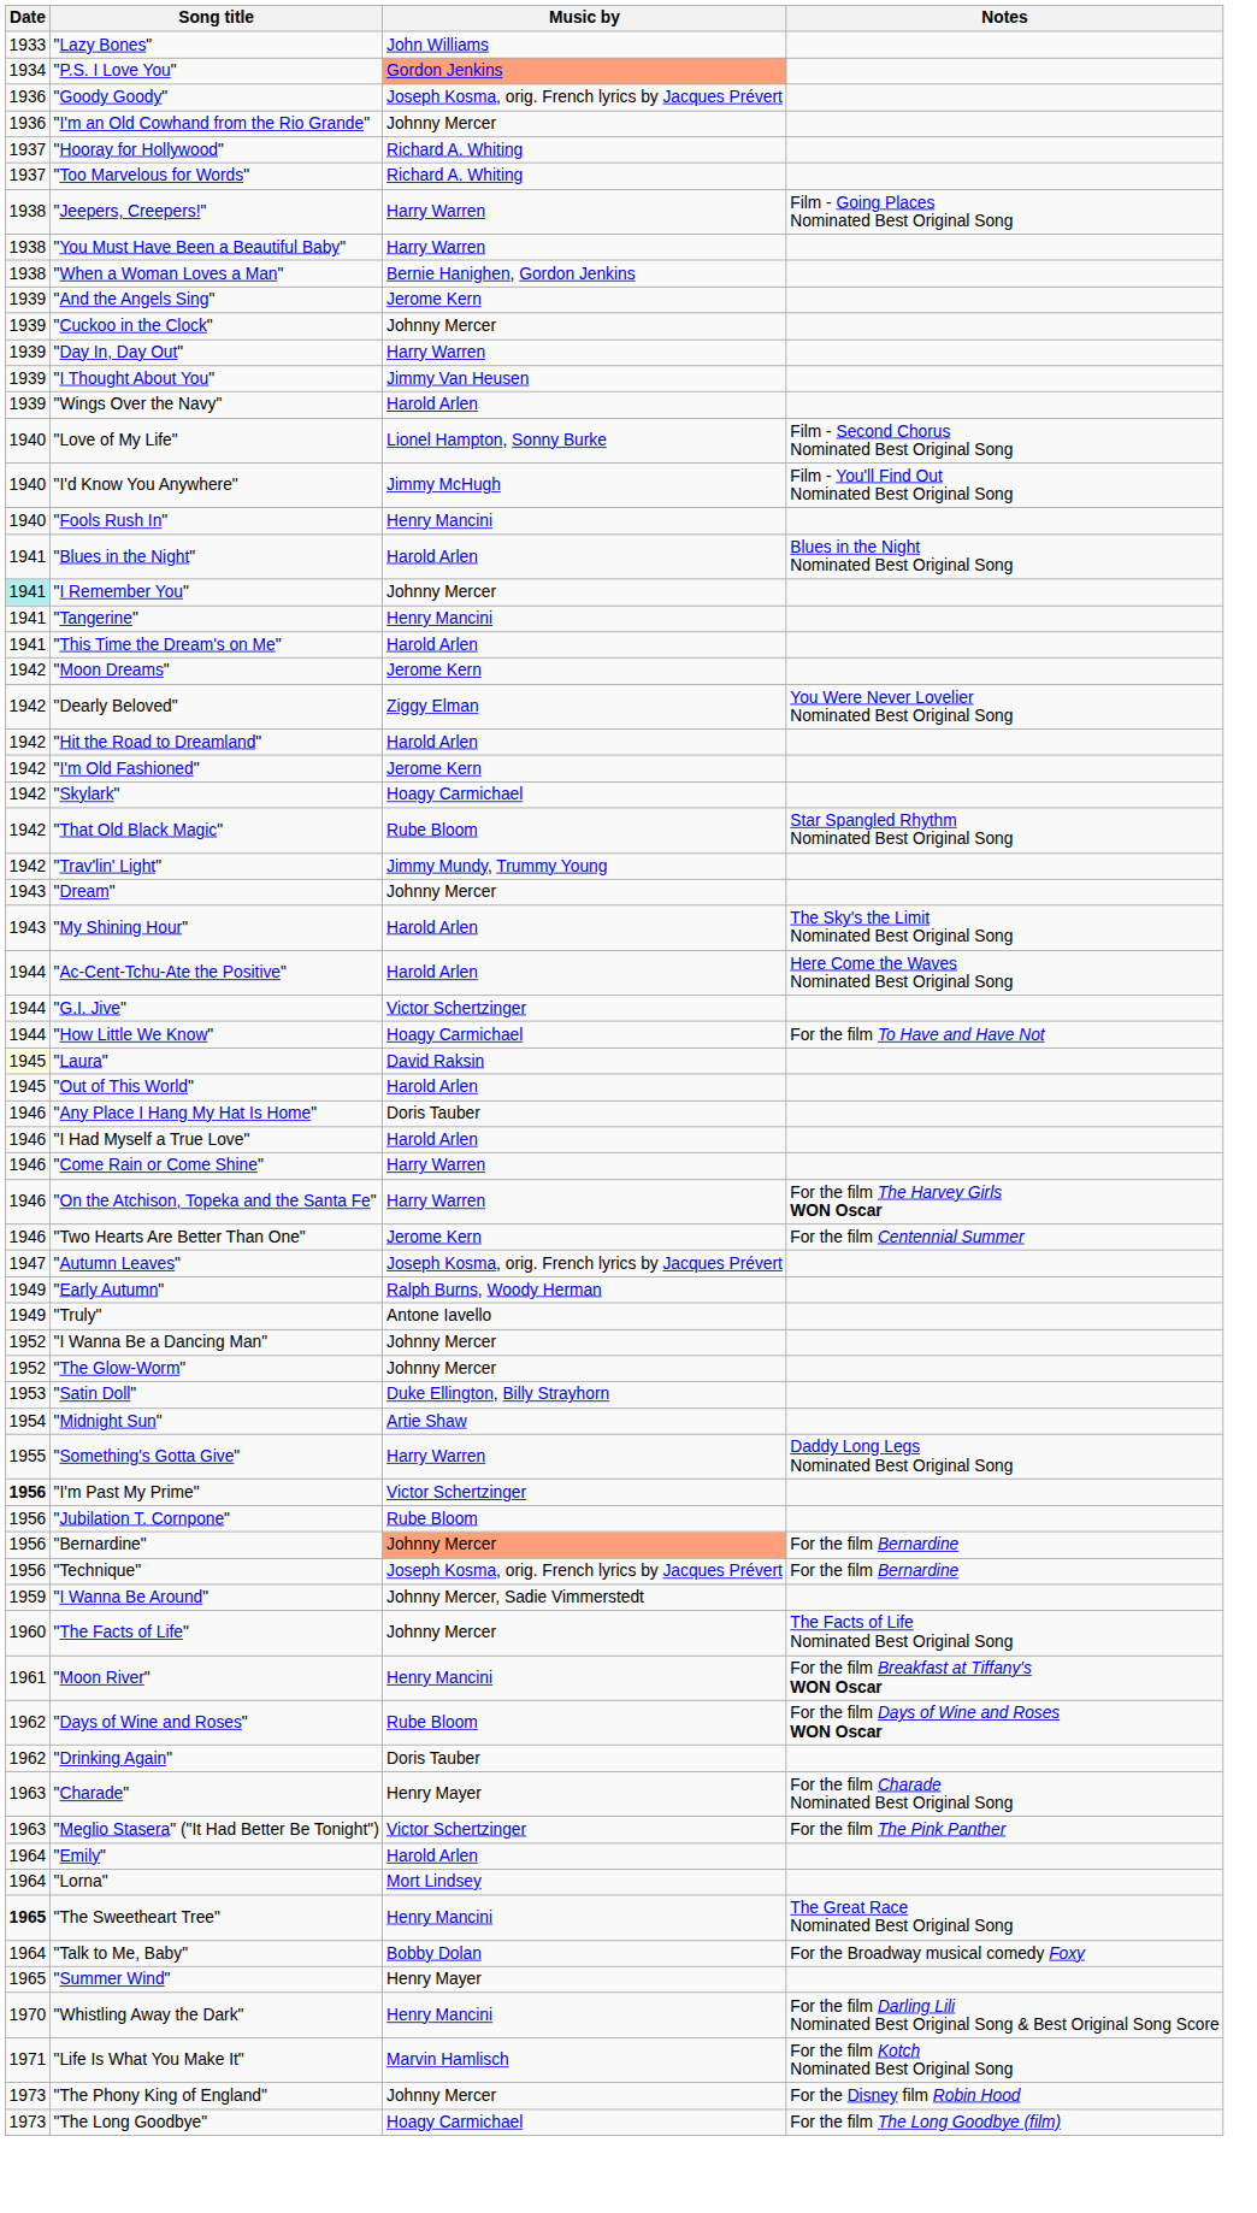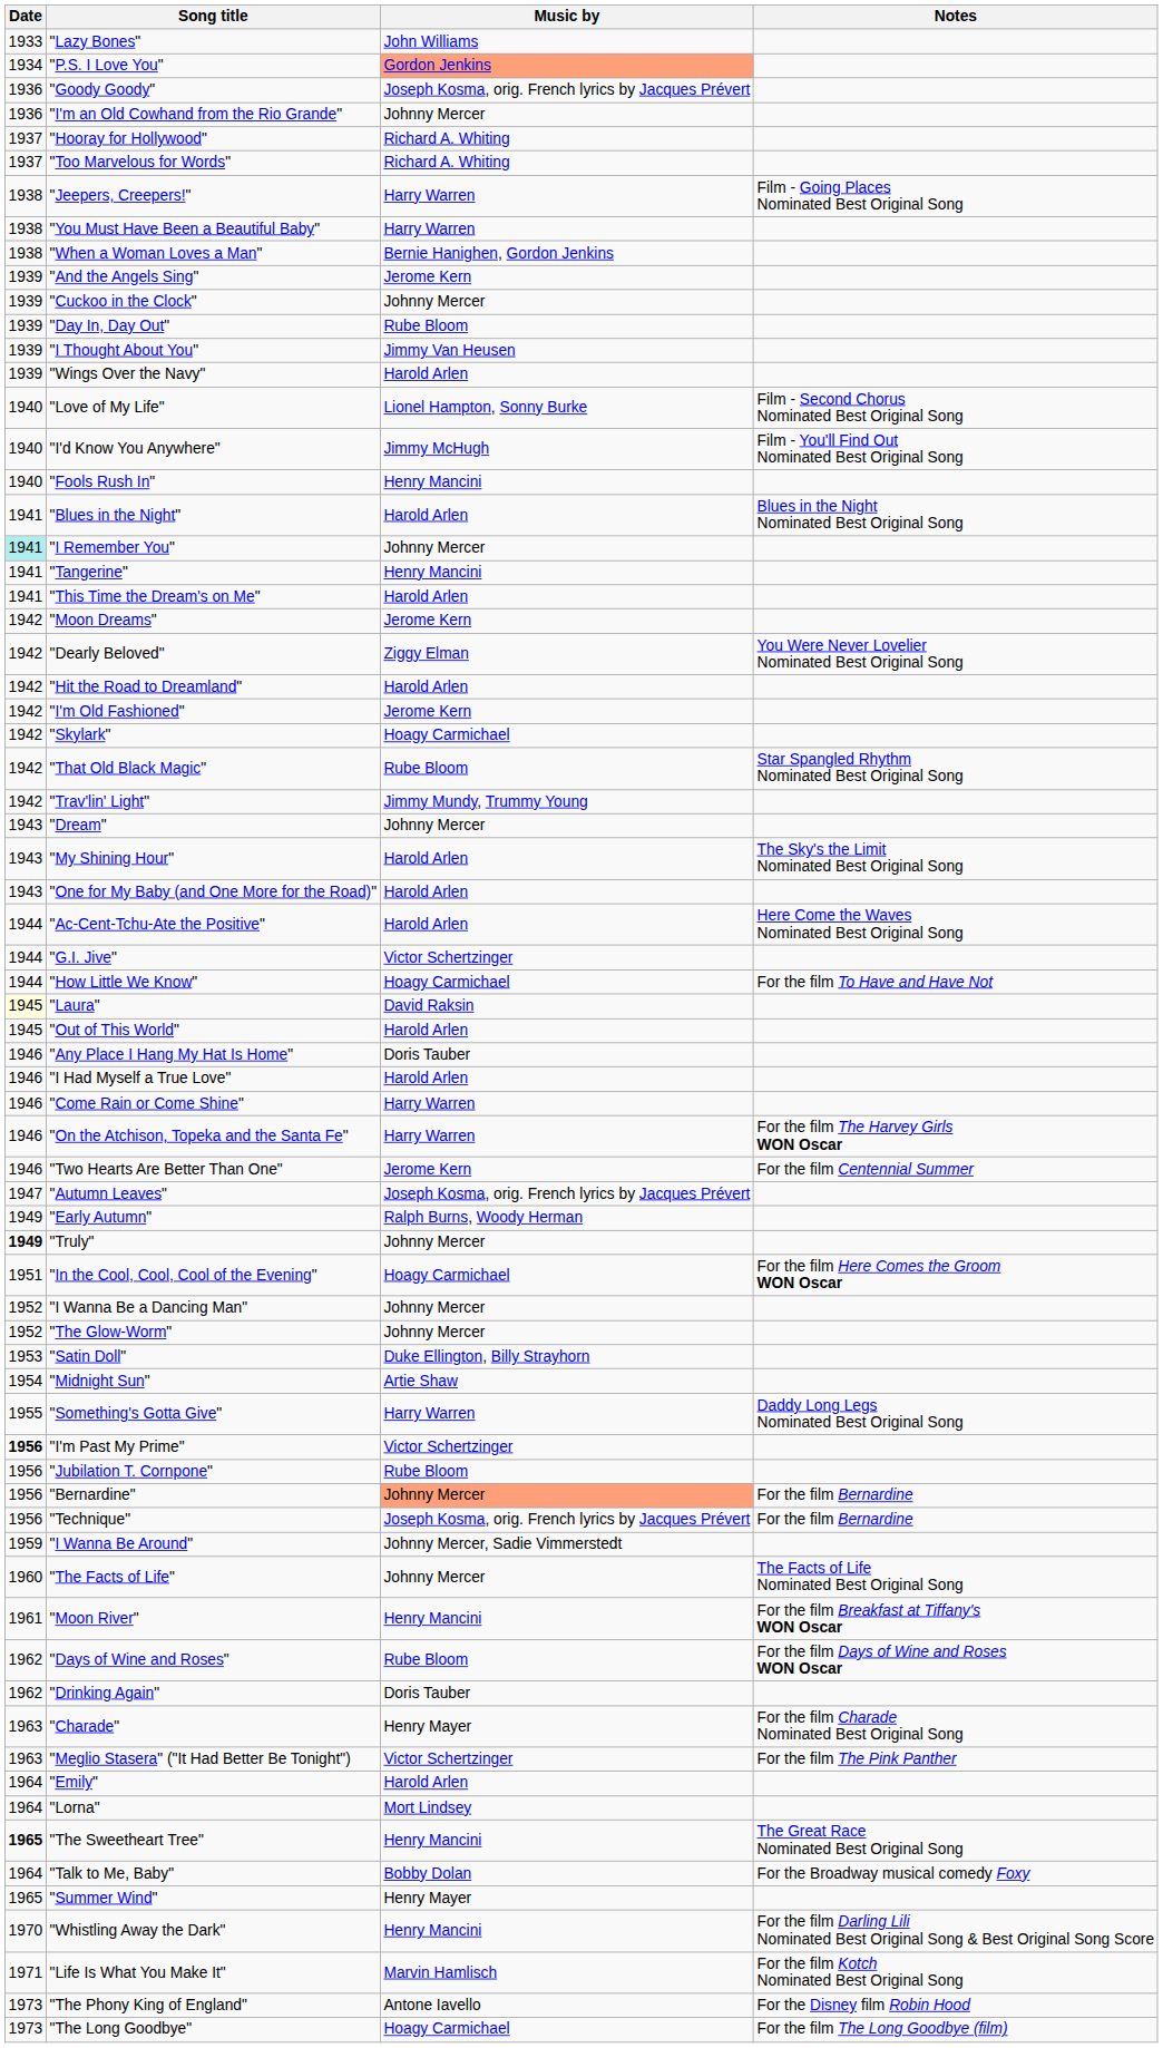"Day In, Day Out" | Music by: Harry Warren -> Rube Bloom
+ row: 1943 | "One for My Baby (and One More for the Road)" | Harold Arlen
"Truly" | Date: normal -> bold
"Truly" | Music by: Antone Iavello -> Johnny Mercer
+ row: 1951 | "In the Cool, Cool, Cool of the Evening" | Hoagy Carmichael | For the film Here Comes the Groom WON Oscar
"The Phony King of England" | Music by: Johnny Mercer -> Antone Iavello
